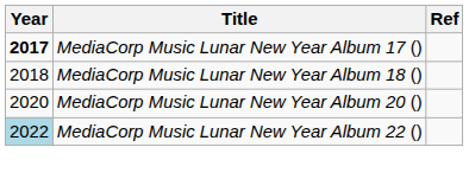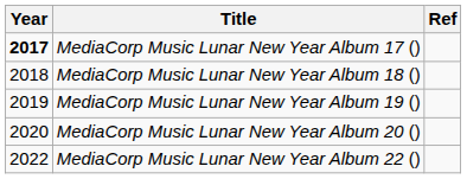+ row: 2019 | MediaCorp Music Lunar New Year Album 19 ()
MediaCorp Music Lunar New Year Album 22 () | Year: lightblue background -> no background
